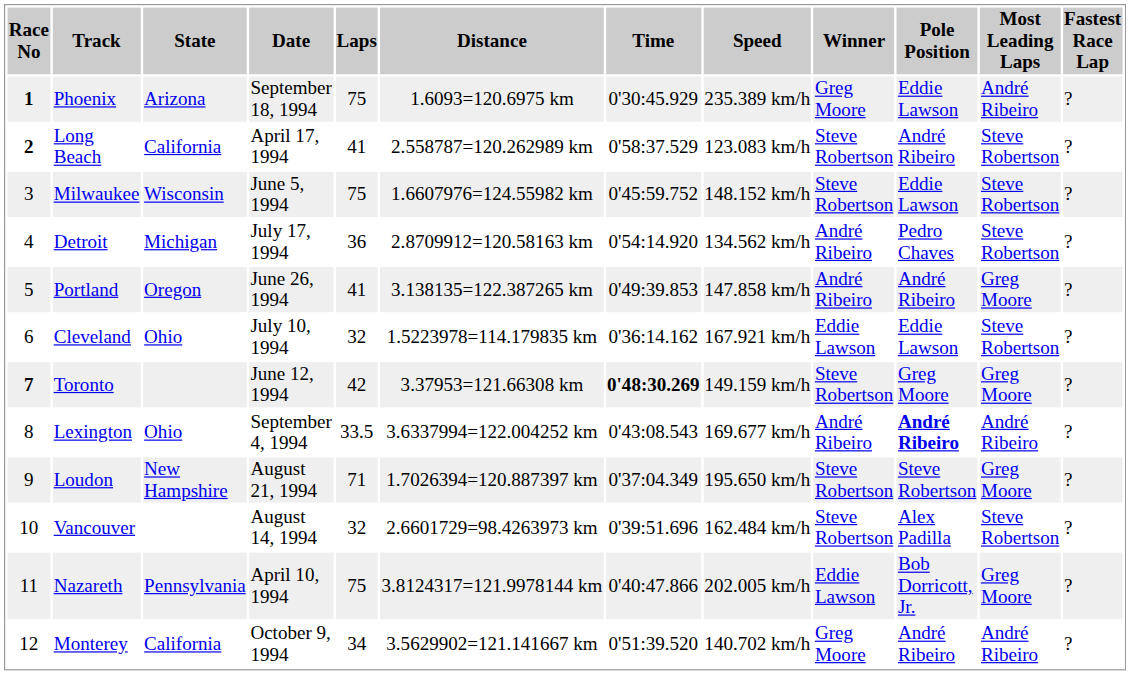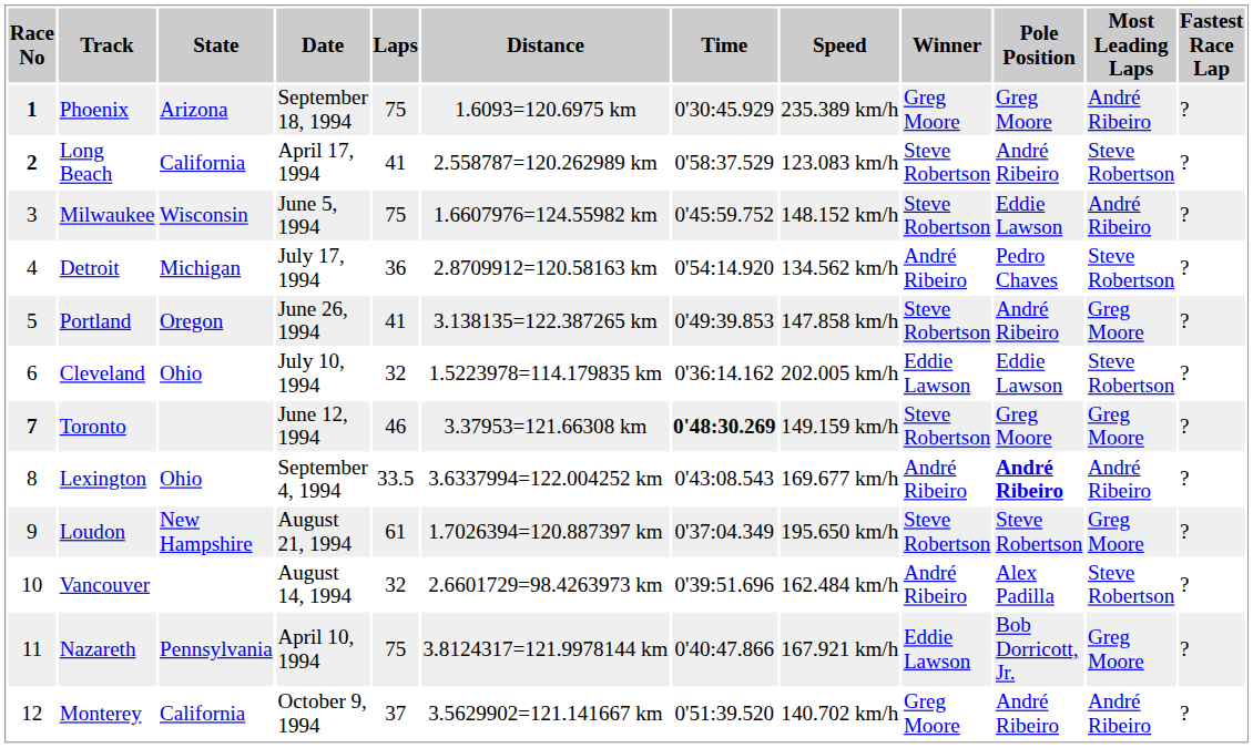Phoenix | Pole Position: Eddie Lawson -> Greg Moore
Milwaukee | Most Leading Laps: Steve Robertson -> André Ribeiro
Portland | Winner: André Ribeiro -> Steve Robertson
Cleveland | Speed: 167.921 km/h -> 202.005 km/h
Toronto | Laps: 42 -> 46
Loudon | Laps: 71 -> 61
Vancouver | Winner: Steve Robertson -> André Ribeiro
Nazareth | Speed: 202.005 km/h -> 167.921 km/h
Monterey | Laps: 34 -> 37
